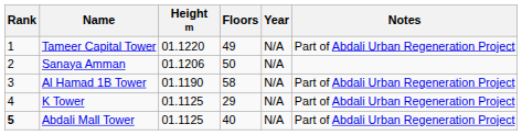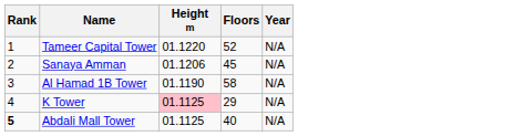- column: Notes | Part of Abdali Urban Regeneration Project | Part of Abdali Urban Regeneration Project | Part of Abdali Urban Regeneration Project | Part of Abdali Urban Regeneration Project
Tameer Capital Tower | Floors: 49 -> 52
Sanaya Amman | Floors: 50 -> 45
K Tower | Height m: no background -> pink background
